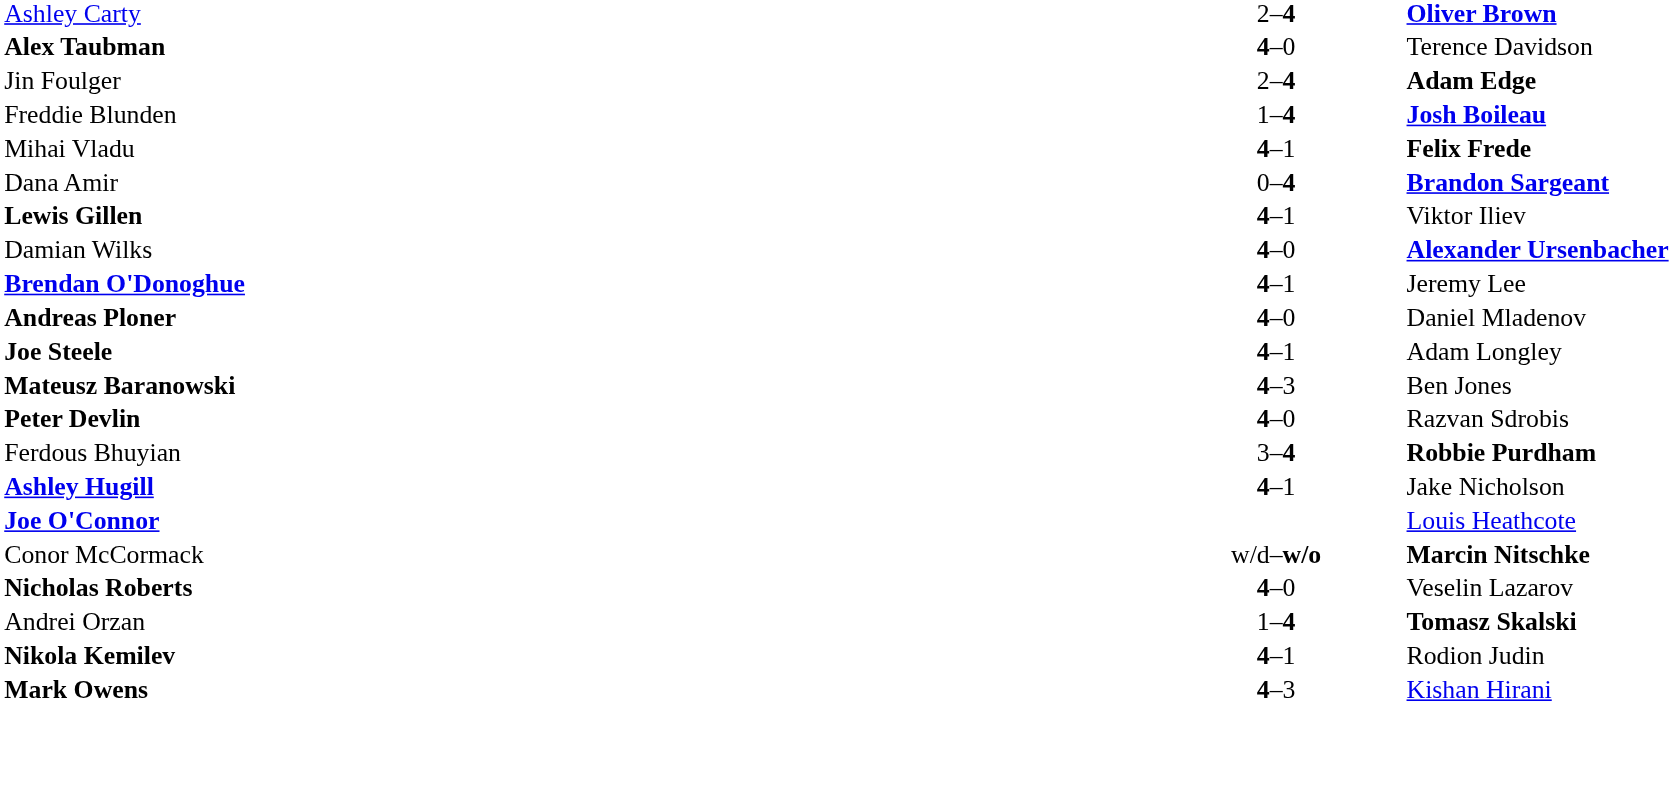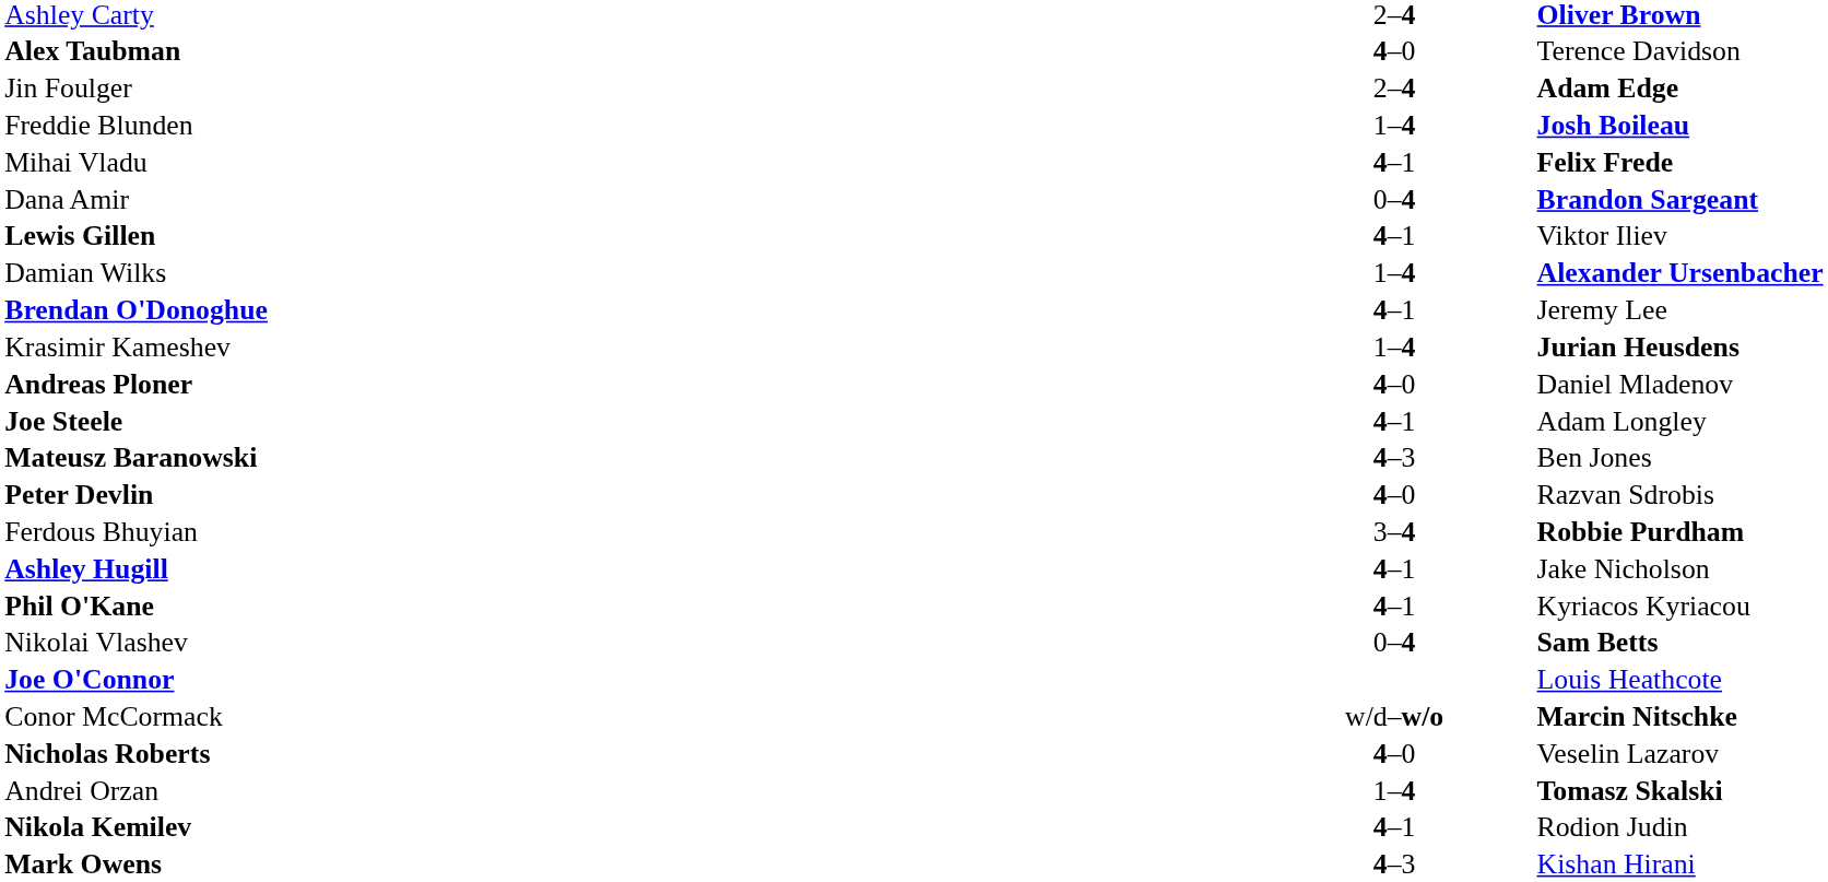Damian Wilks | column 2: 4–0 -> 1–4
+ row: Krasimir Kameshev | 1–4 | Jurian Heusdens
+ row: Phil O'Kane | 4–1 | Kyriacos Kyriacou
+ row: Nikolai Vlashev | 0–4 | Sam Betts
